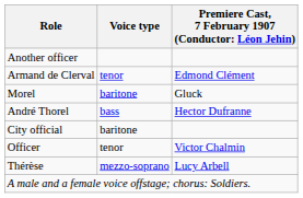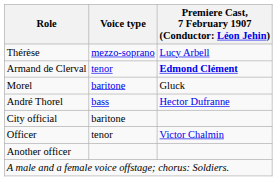rows swapped: Thérèse <-> Another officer
Armand de Clerval | column 3: normal -> bold
